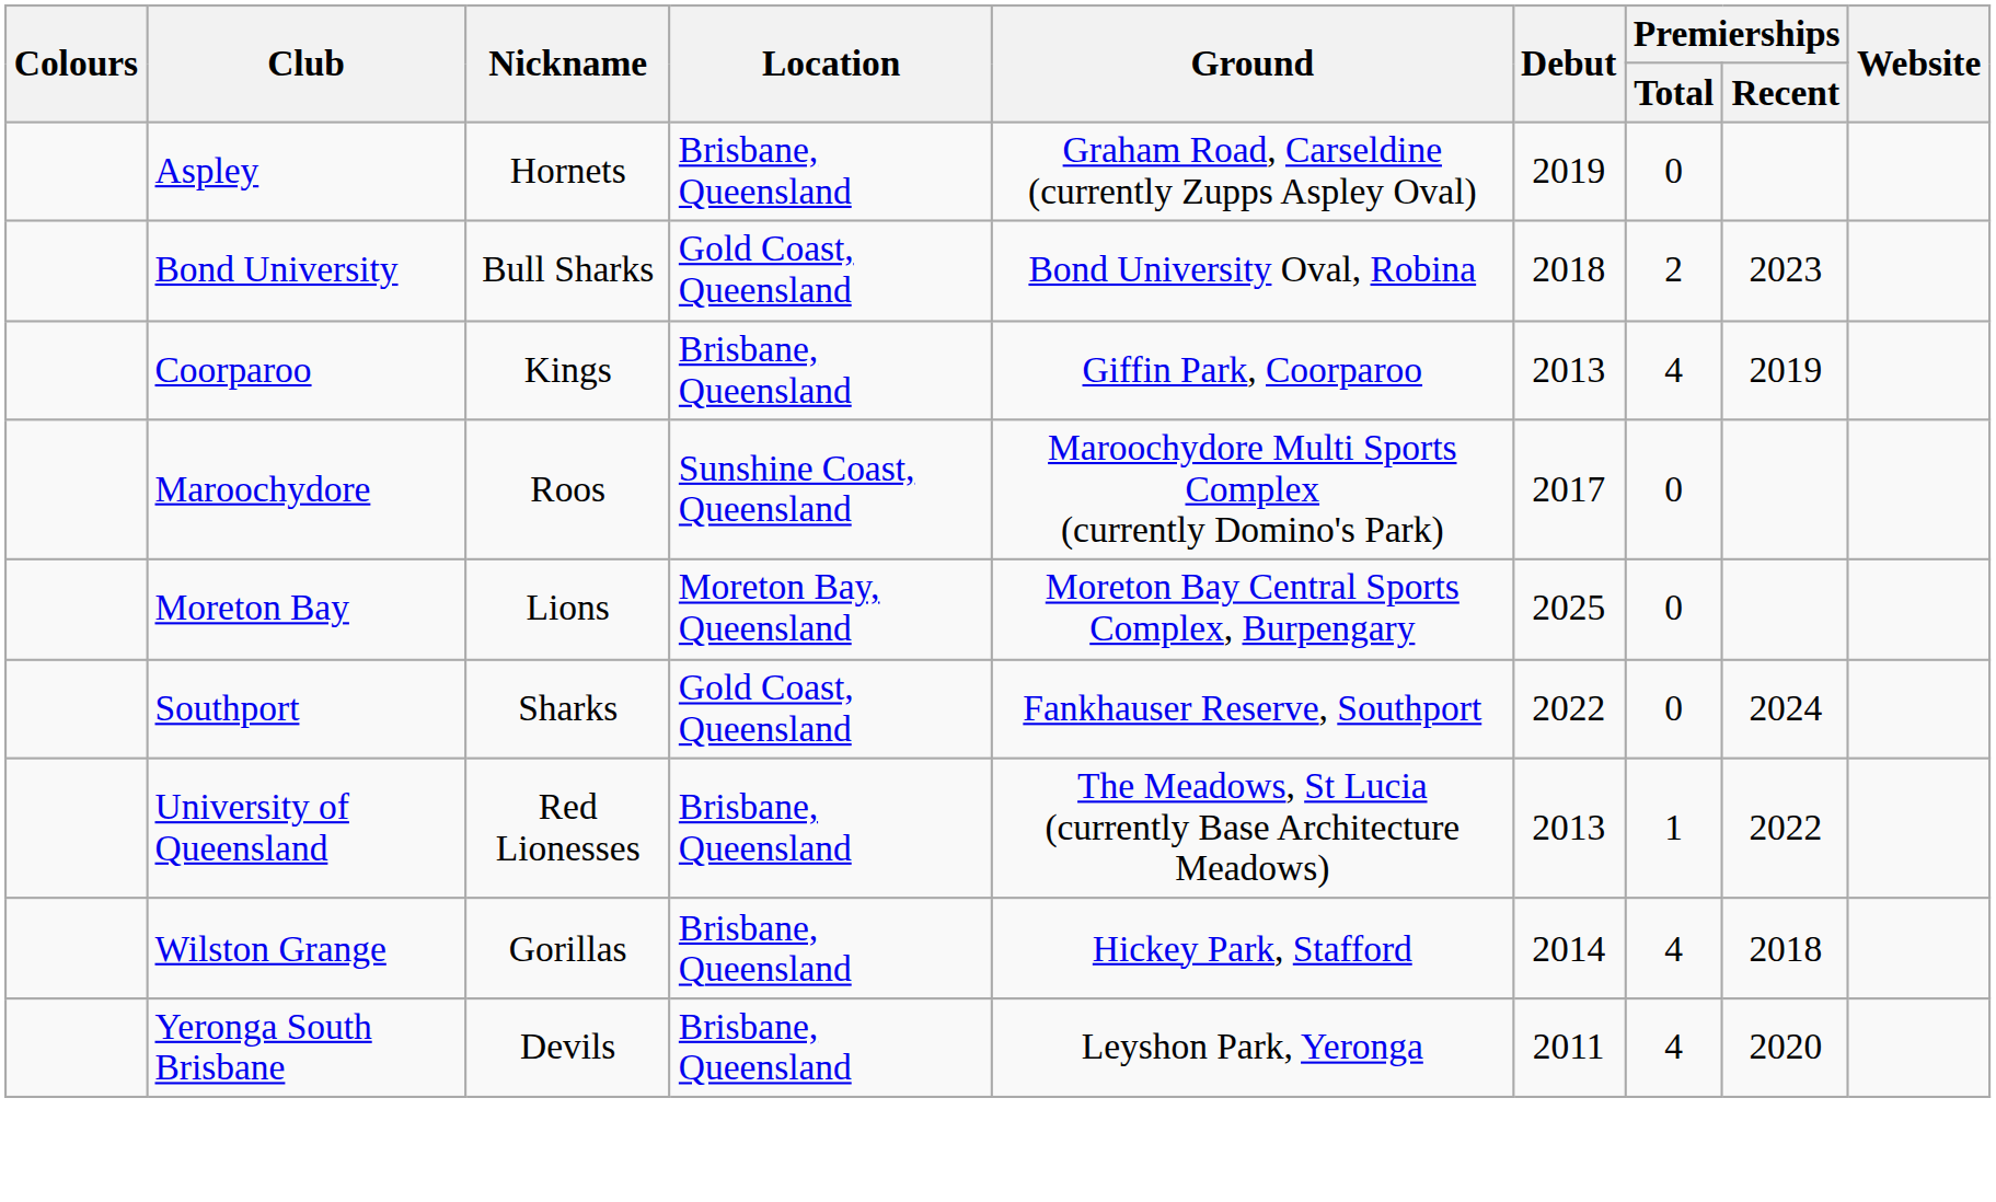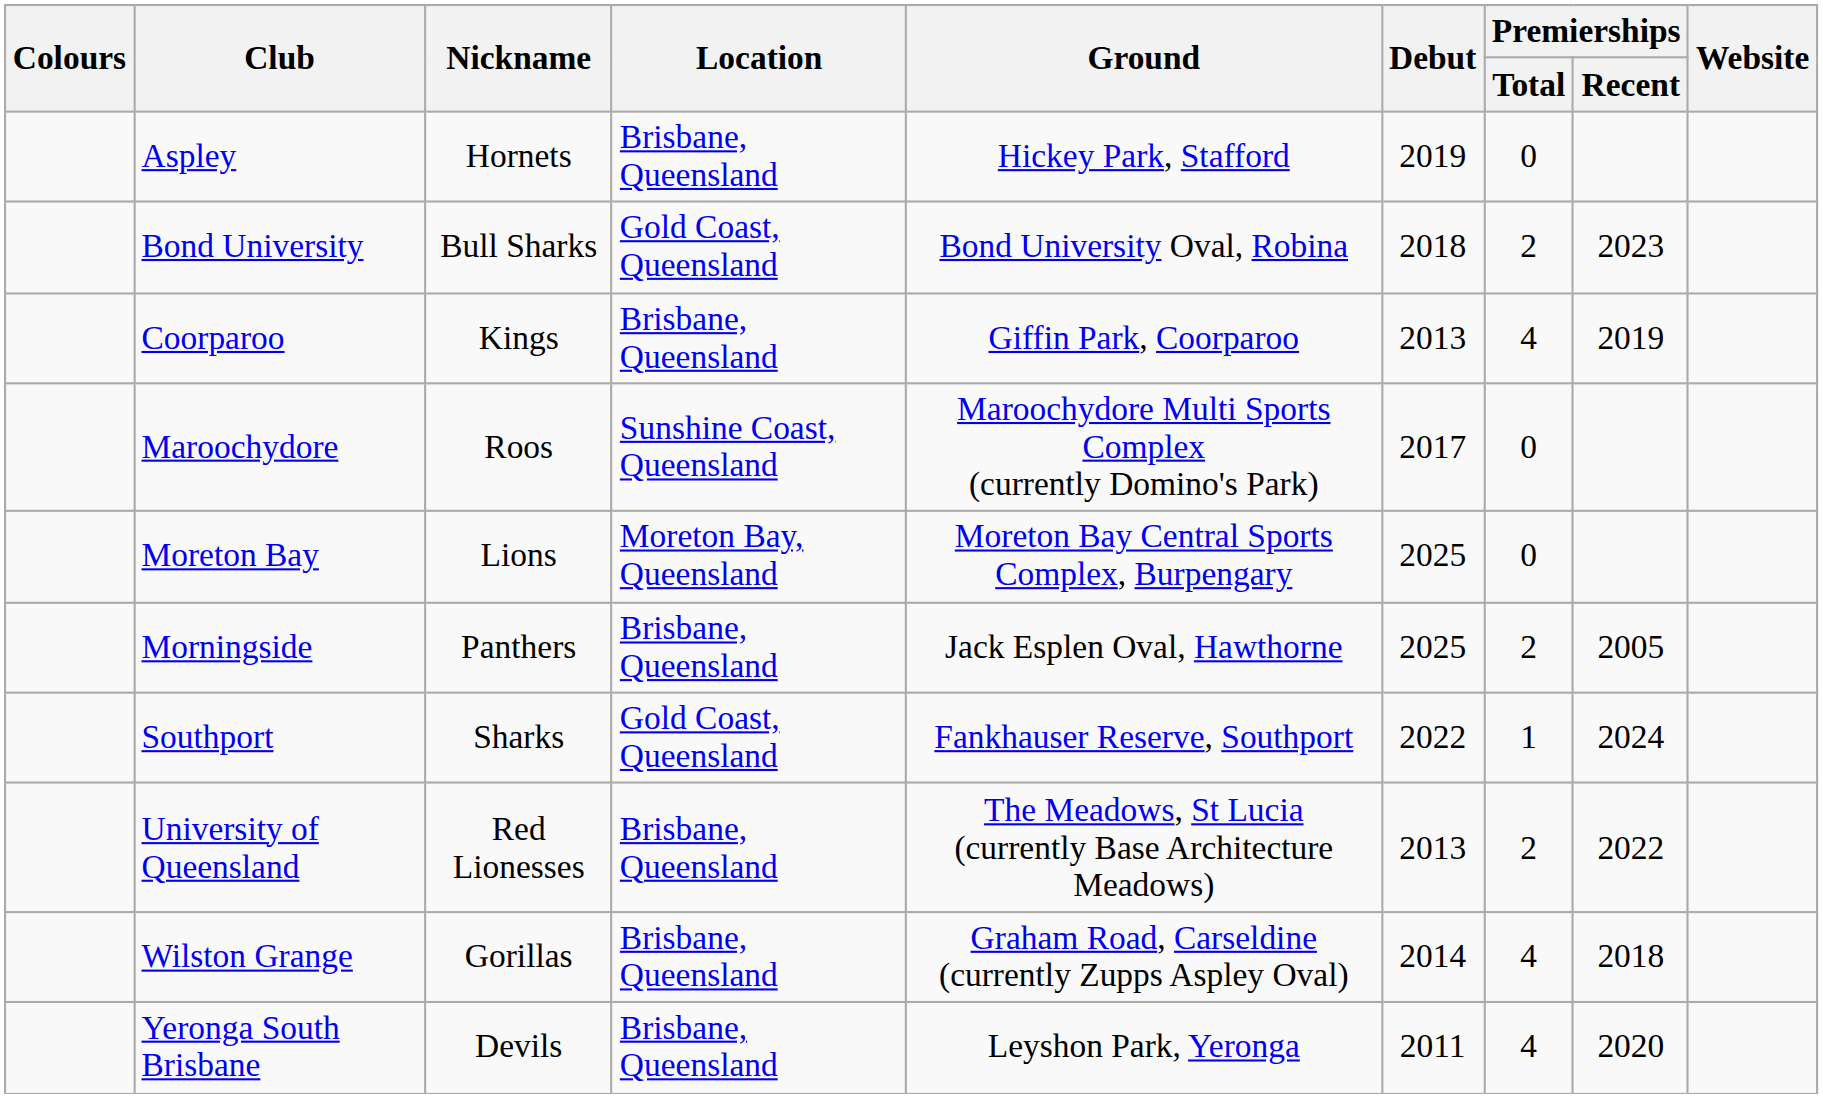Aspley | Ground: Graham Road, Carseldine (currently Zupps Aspley Oval) -> Hickey Park, Stafford
+ row: Morningside | Panthers | Brisbane, Queensland | Jack Esplen Oval, Hawthorne | 2025 | 2 | 2005
Southport | Premierships / Total: 0 -> 1
University of Queensland | Premierships / Total: 1 -> 2
Wilston Grange | Ground: Hickey Park, Stafford -> Graham Road, Carseldine (currently Zupps Aspley Oval)
